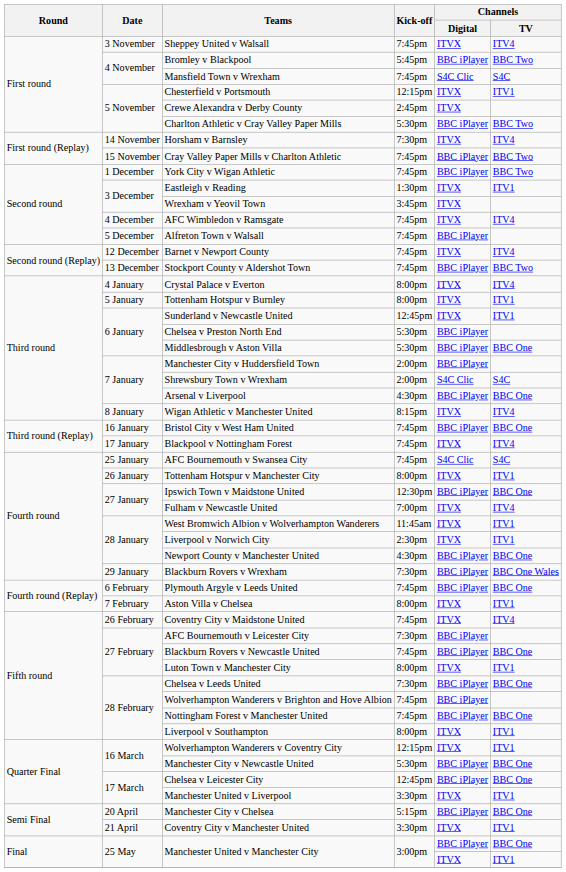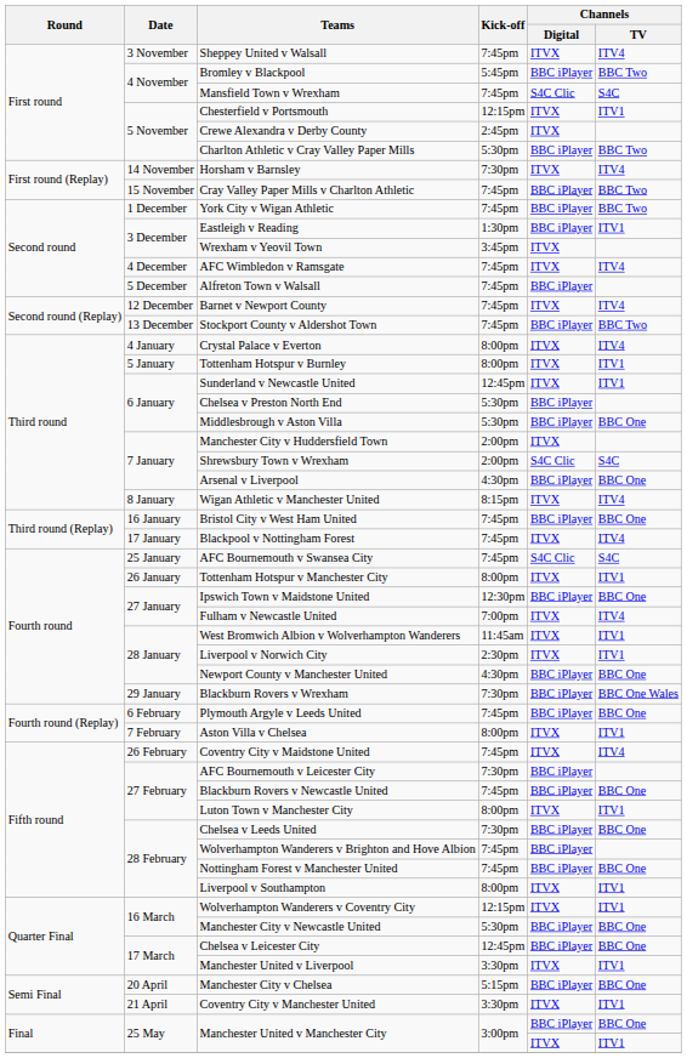Eastleigh v Reading | Channels / Digital: ITVX -> BBC iPlayer
Manchester City v Huddersfield Town | Channels / Digital: BBC iPlayer -> ITVX
